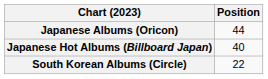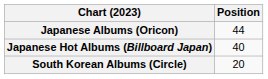South Korean Albums (Circle) | Position: 22 -> 20
